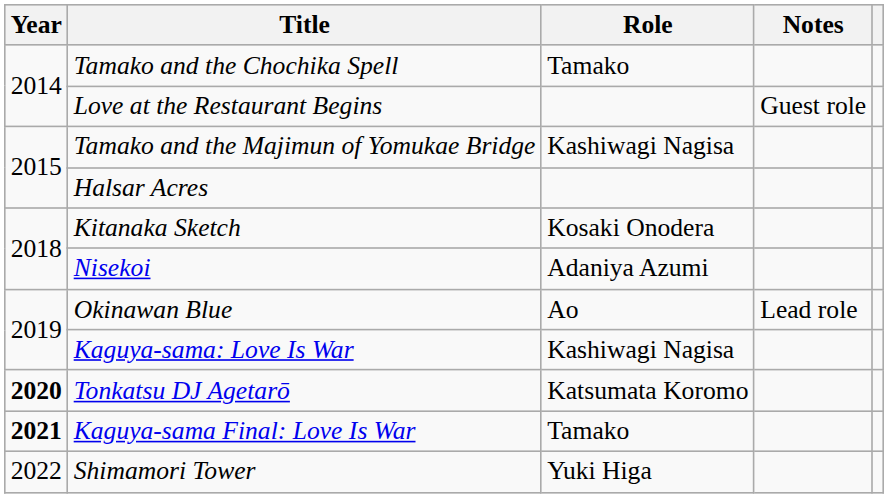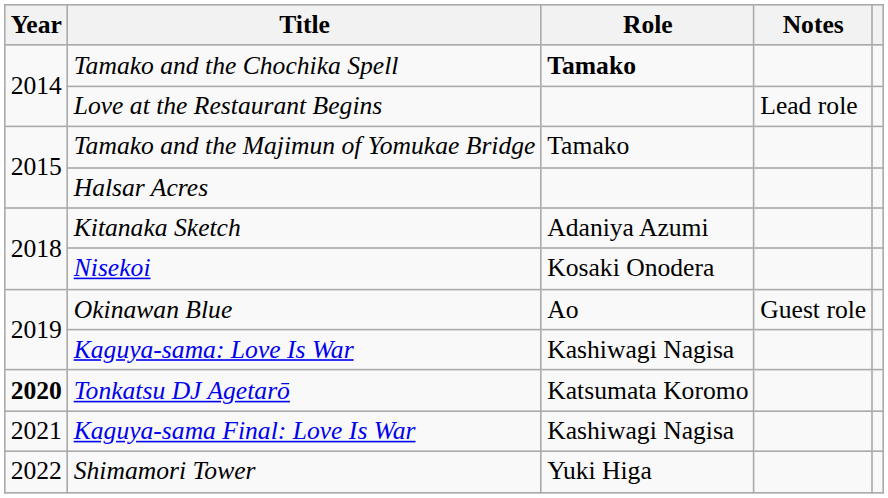Tamako and the Chochika Spell | Role: normal -> bold
Love at the Restaurant Begins | Notes: Guest role -> Lead role
Tamako and the Majimun of Yomukae Bridge | Role: Kashiwagi Nagisa -> Tamako
Kitanaka Sketch | Role: Kosaki Onodera -> Adaniya Azumi
Nisekoi | Role: Adaniya Azumi -> Kosaki Onodera
Okinawan Blue | Notes: Lead role -> Guest role
Kaguya-sama Final: Love Is War | Year: bold -> normal
Kaguya-sama Final: Love Is War | Role: Tamako -> Kashiwagi Nagisa
